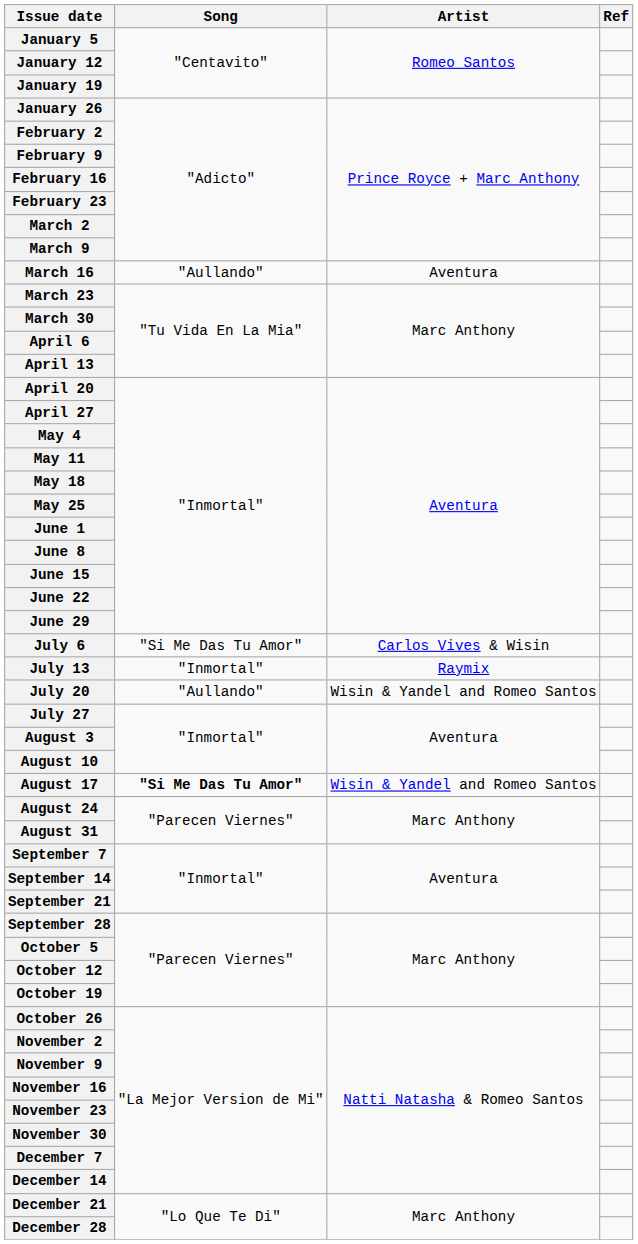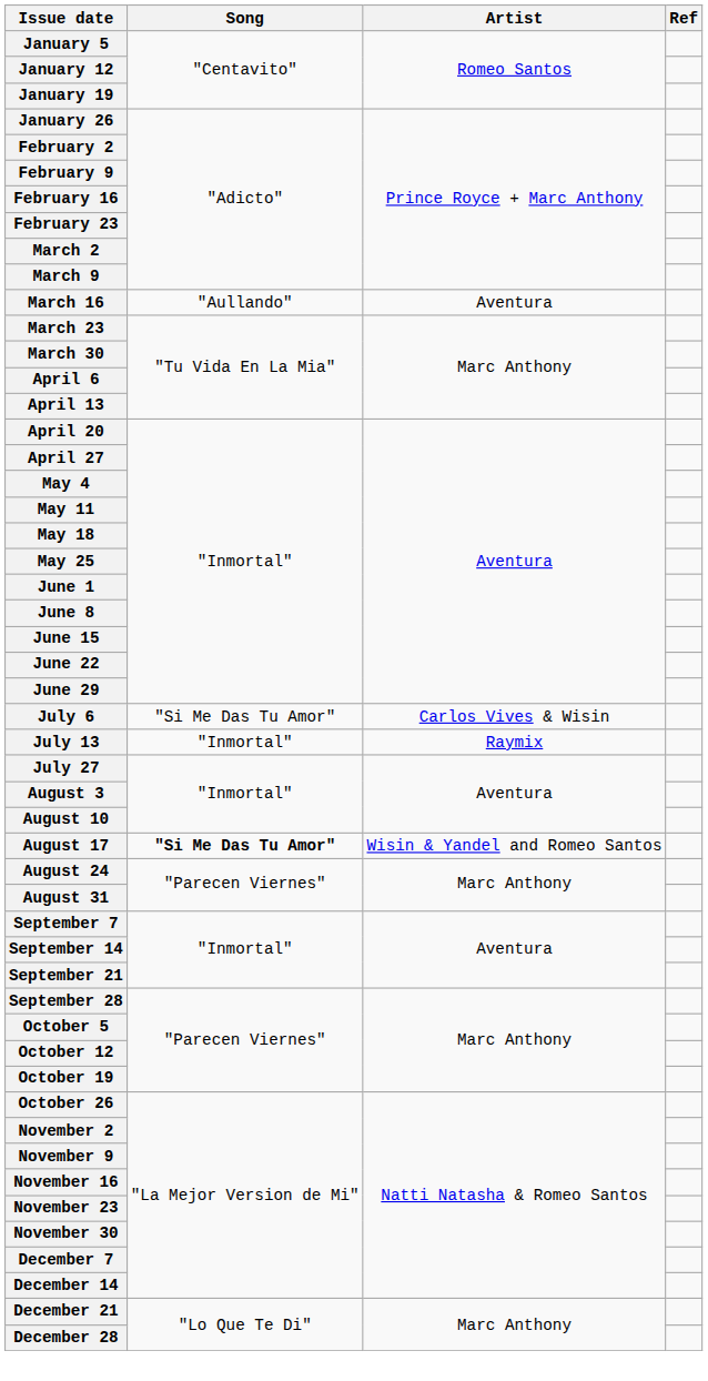- row: July 20 | "Aullando" | Wisin & Yandel and Romeo Santos
